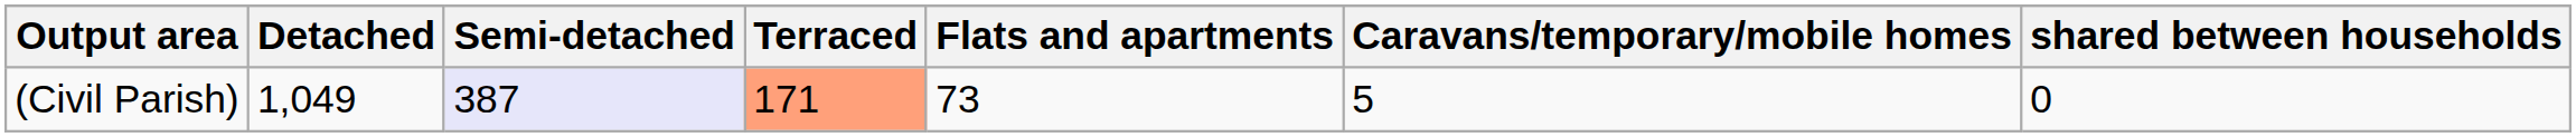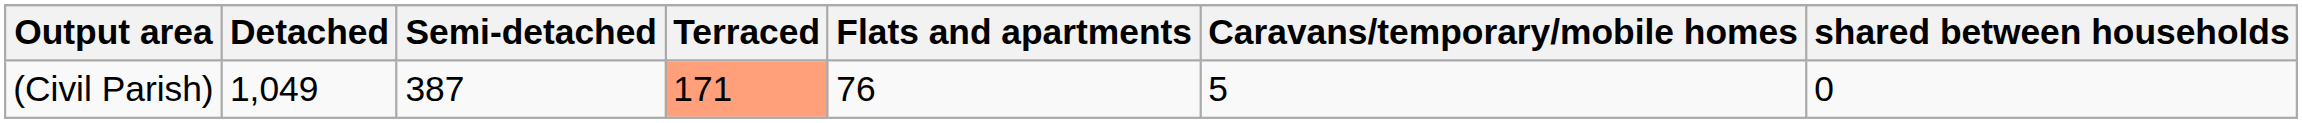(Civil Parish) | Semi-detached: lavender background -> no background
(Civil Parish) | Flats and apartments: 73 -> 76
